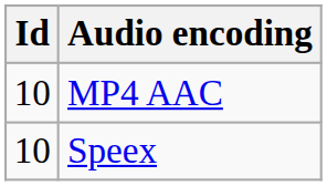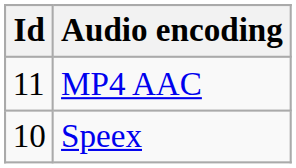MP4 AAC | Id: 10 -> 11
